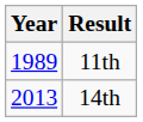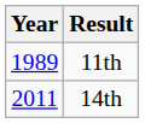14th | Year: 2013 -> 2011
